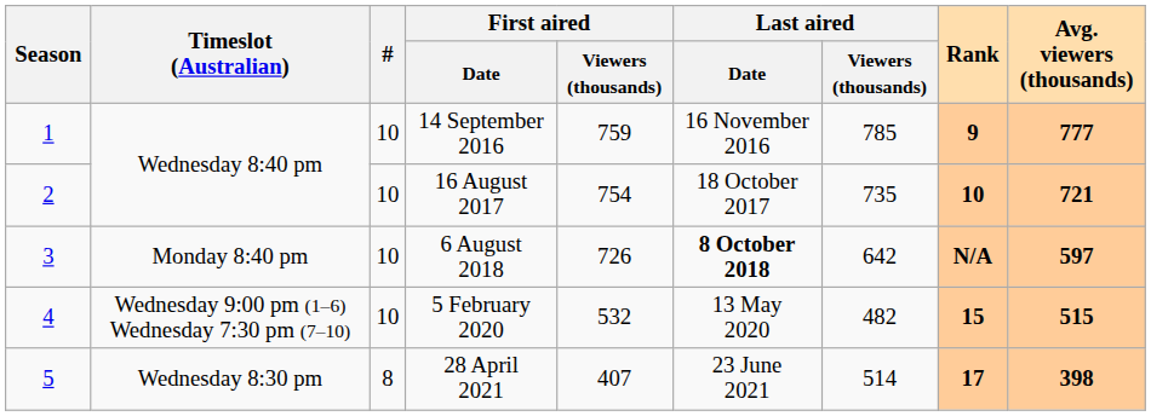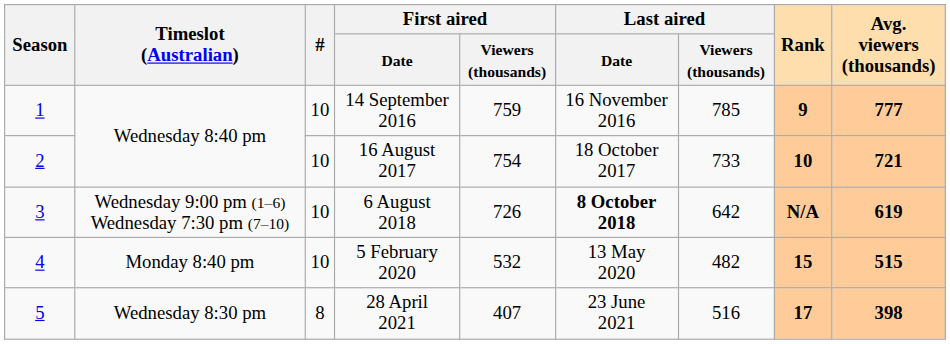16 August 2017 | Last aired / Viewers (thousands): 735 -> 733
6 August 2018 | Timeslot (Australian): Monday 8:40 pm -> Wednesday 9:00 pm (1–6) Wednesday 7:30 pm (7–10)
6 August 2018 | Avg. viewers (thousands): 597 -> 619
5 February 2020 | Timeslot (Australian): Wednesday 9:00 pm (1–6) Wednesday 7:30 pm (7–10) -> Monday 8:40 pm
28 April 2021 | Last aired / Viewers (thousands): 514 -> 516
